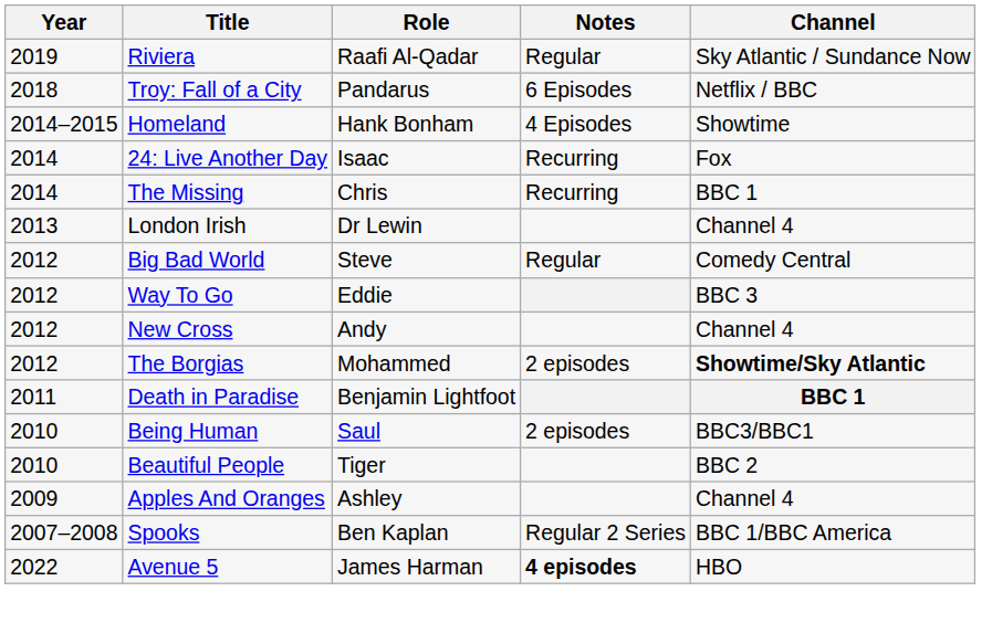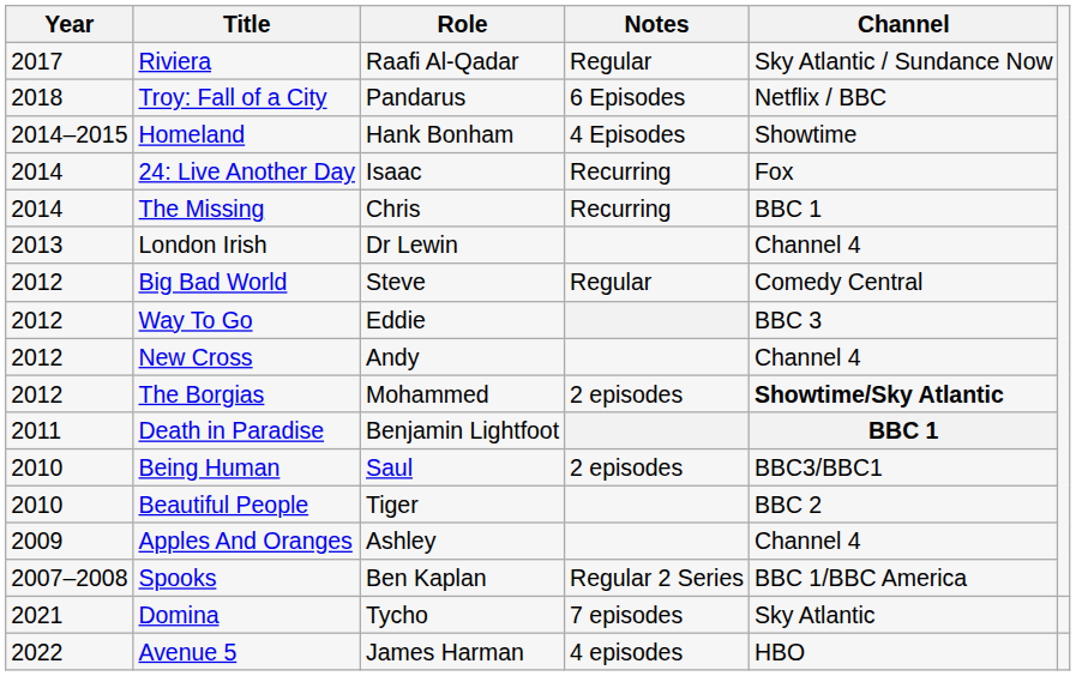Riviera | Year: 2019 -> 2017
+ row: 2021 | Domina | Tycho | 7 episodes | Sky Atlantic
Avenue 5 | Notes: bold -> normal
